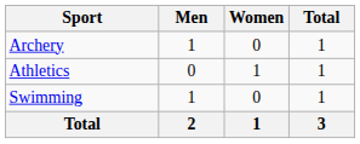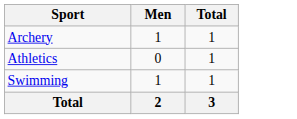- column: Women | 0 | 1 | 0 | 1
